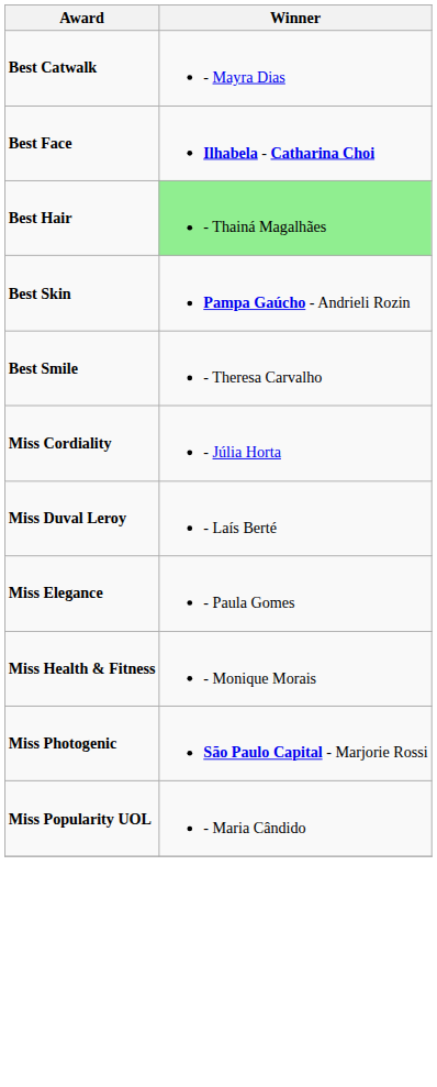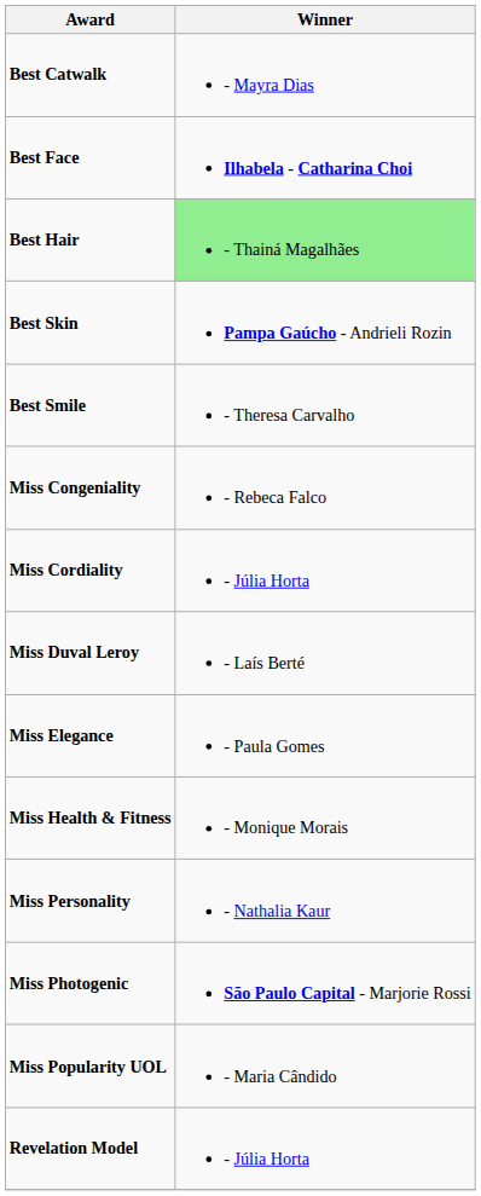+ row: Miss Congeniality | - Rebeca Falco
+ row: Miss Personality | - Nathalia Kaur
+ row: Revelation Model | - Júlia Horta
